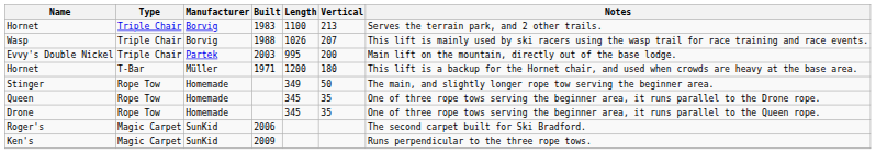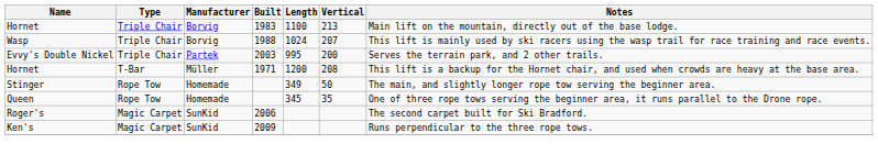Hornet / 1983 | Notes: Serves the terrain park, and 2 other trails. -> Main lift on the mountain, directly out of the base lodge.
Wasp | Length: 1026 -> 1024
Evvy's Double Nickel | Notes: Main lift on the mountain, directly out of the base lodge. -> Serves the terrain park, and 2 other trails.
Hornet / 1971 | Vertical: 180 -> 208
- row: Drone | Rope Tow | Homemade | 345 | 35 | One of three rope tows serving the beginner area, it runs parallel to the Queen rope.
